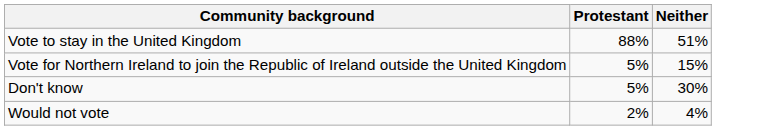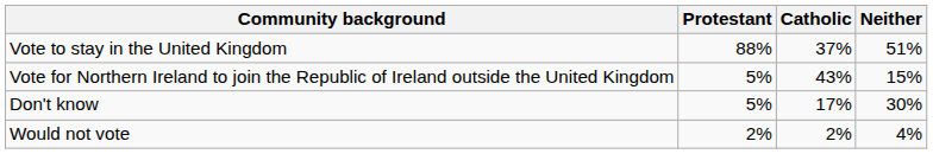+ column: Catholic | 37% | 43% | 17% | 2%
